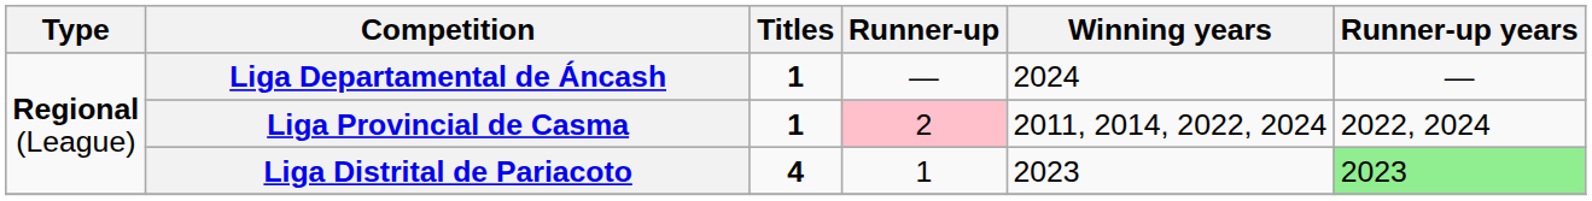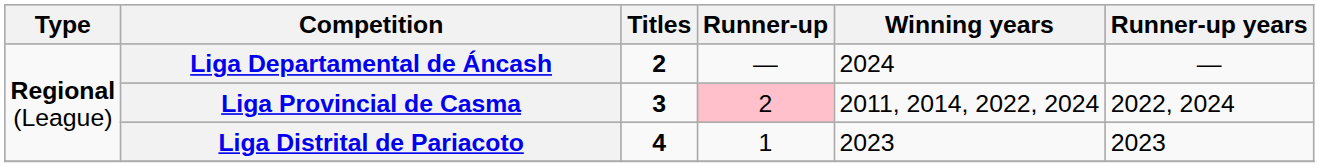Liga Departamental de Áncash | Titles: 1 -> 2
Liga Provincial de Casma | Titles: 1 -> 3
Liga Distrital de Pariacoto | Runner-up years: lightgreen background -> no background
